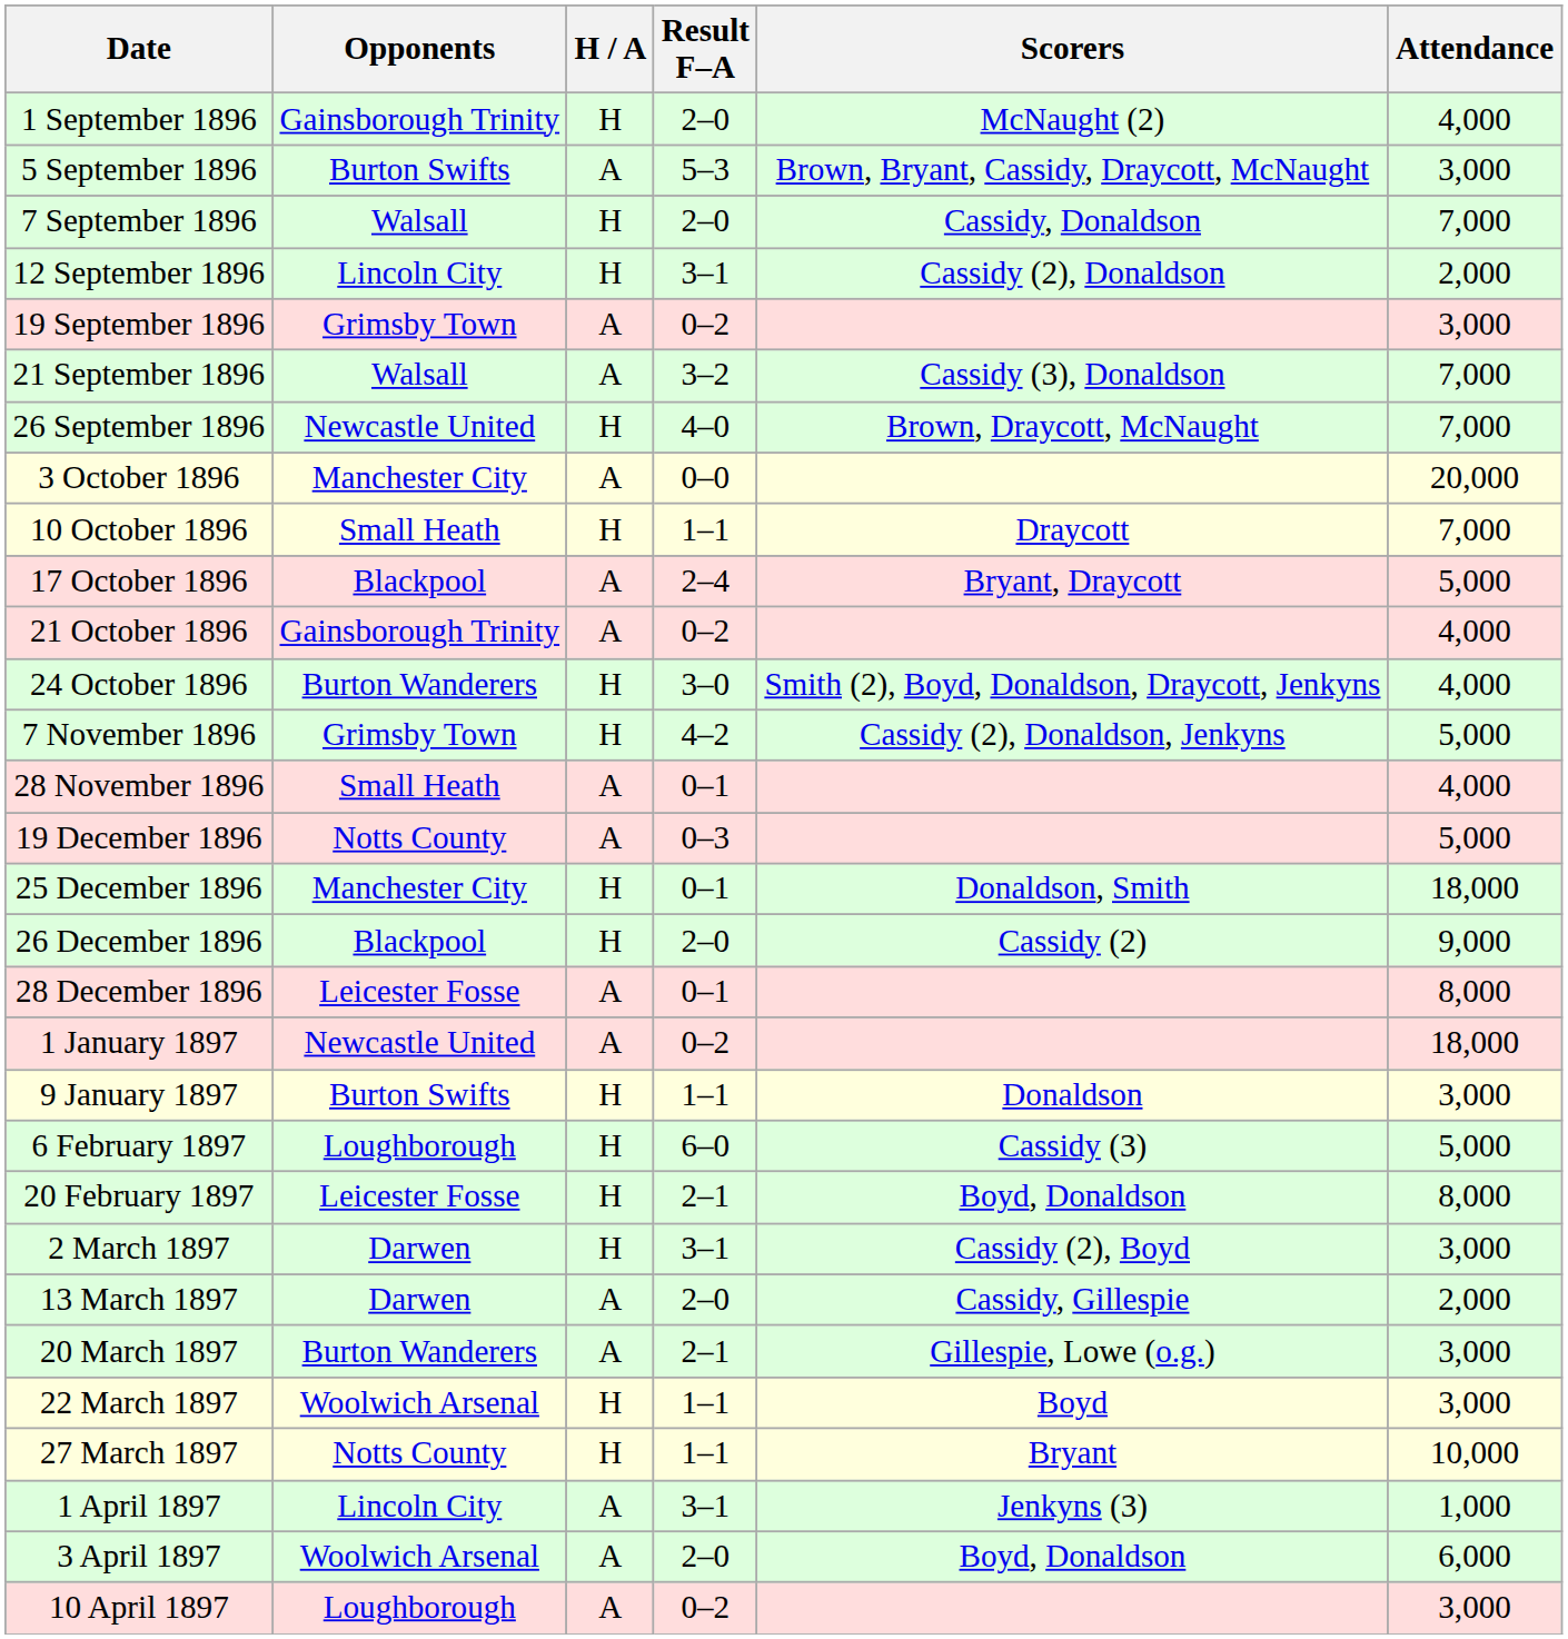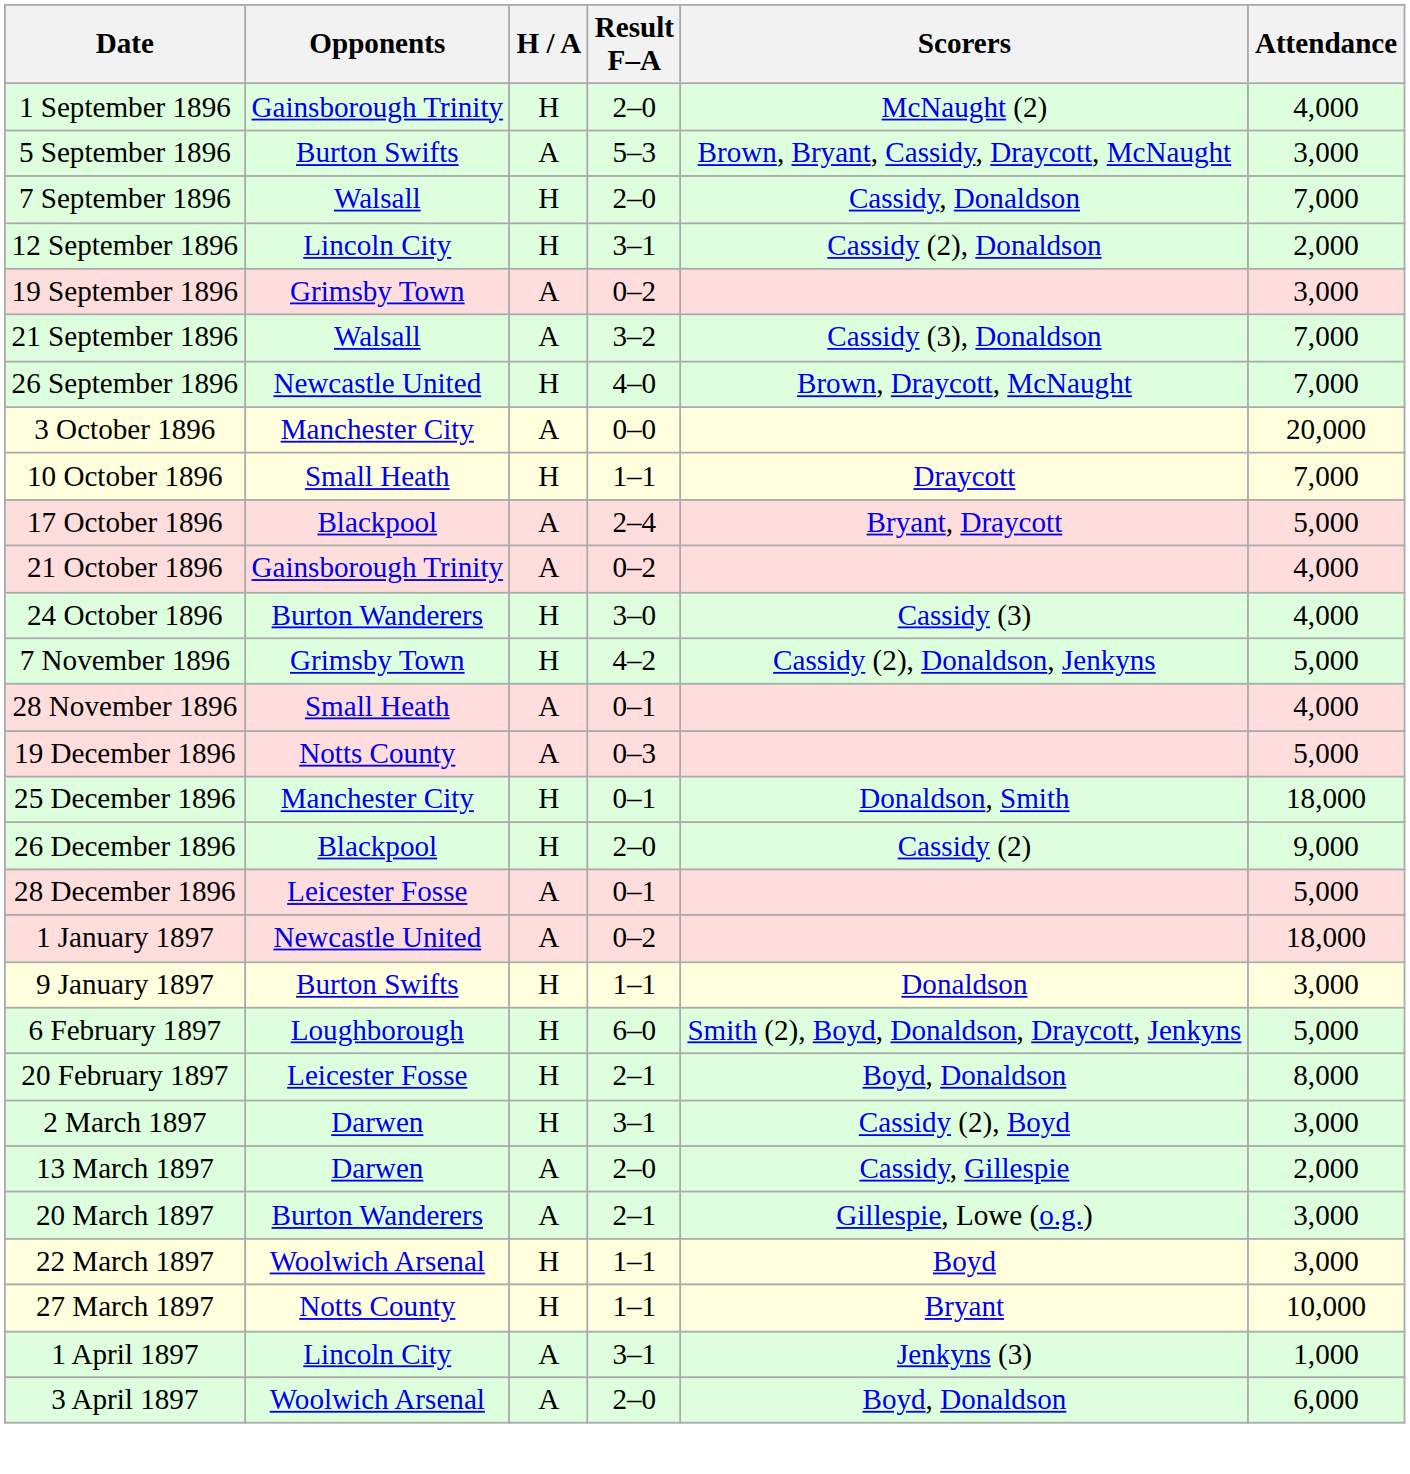24 October 1896 | Scorers: Smith (2), Boyd, Donaldson, Draycott, Jenkyns -> Cassidy (3)
28 December 1896 | Attendance: 8,000 -> 5,000
6 February 1897 | Scorers: Cassidy (3) -> Smith (2), Boyd, Donaldson, Draycott, Jenkyns
- row: 10 April 1897 | Loughborough | A | 0–2 | 3,000
